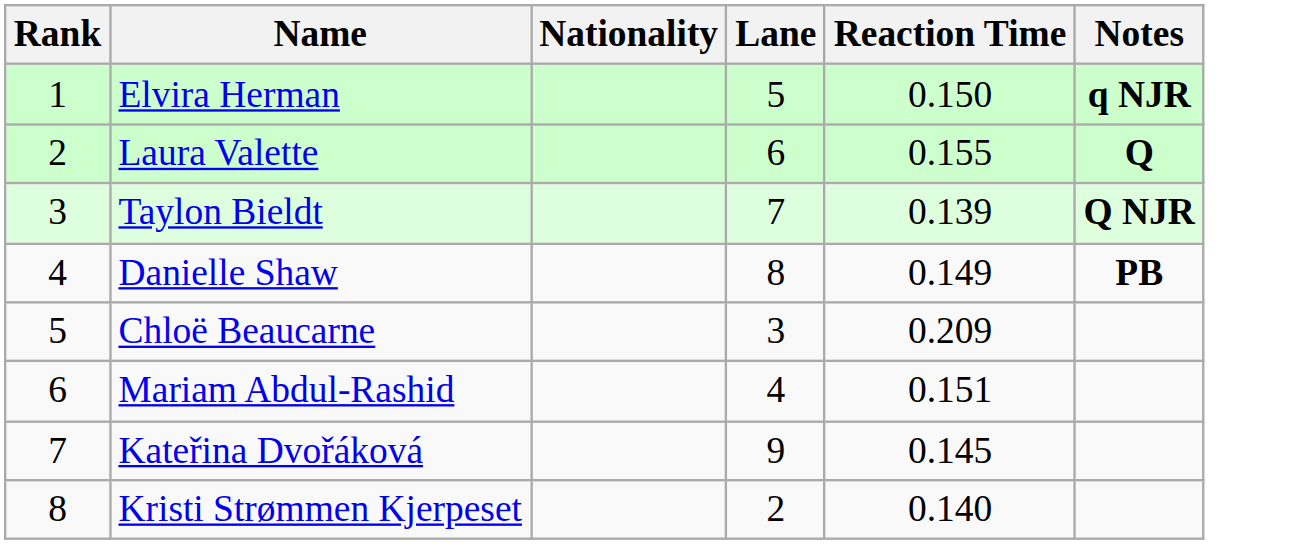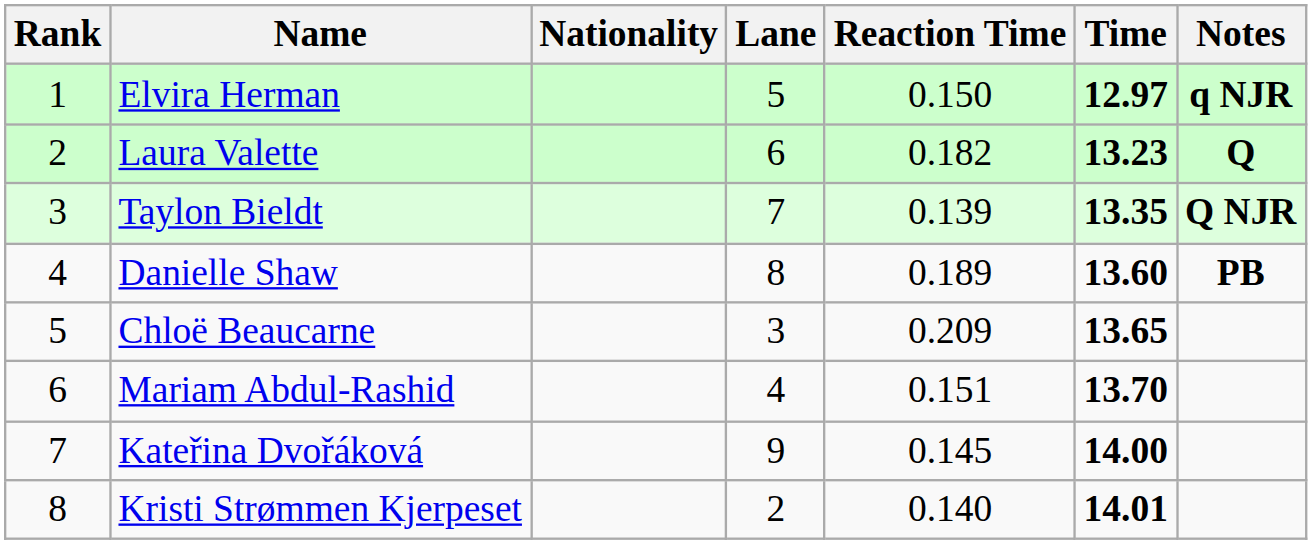+ column: Time | 12.97 | 13.23 | 13.35 | 13.60 | 13.65 | 13.70 | 14.00 | 14.01
Laura Valette | Reaction Time: 0.155 -> 0.182
Danielle Shaw | Reaction Time: 0.149 -> 0.189
